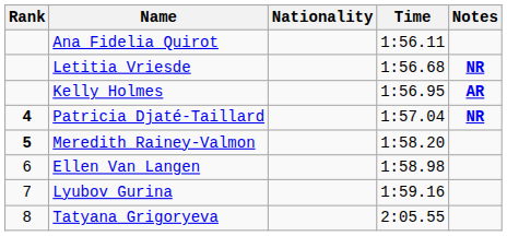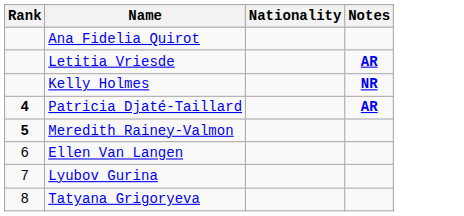- column: Time | 1:56.11 | 1:56.68 | 1:56.95 | 1:57.04 | 1:58.20 | 1:58.98 | 1:59.16 | 2:05.55
Letitia Vriesde | Notes: NR -> AR
Kelly Holmes | Notes: AR -> NR
Patricia Djaté-Taillard | Notes: NR -> AR
